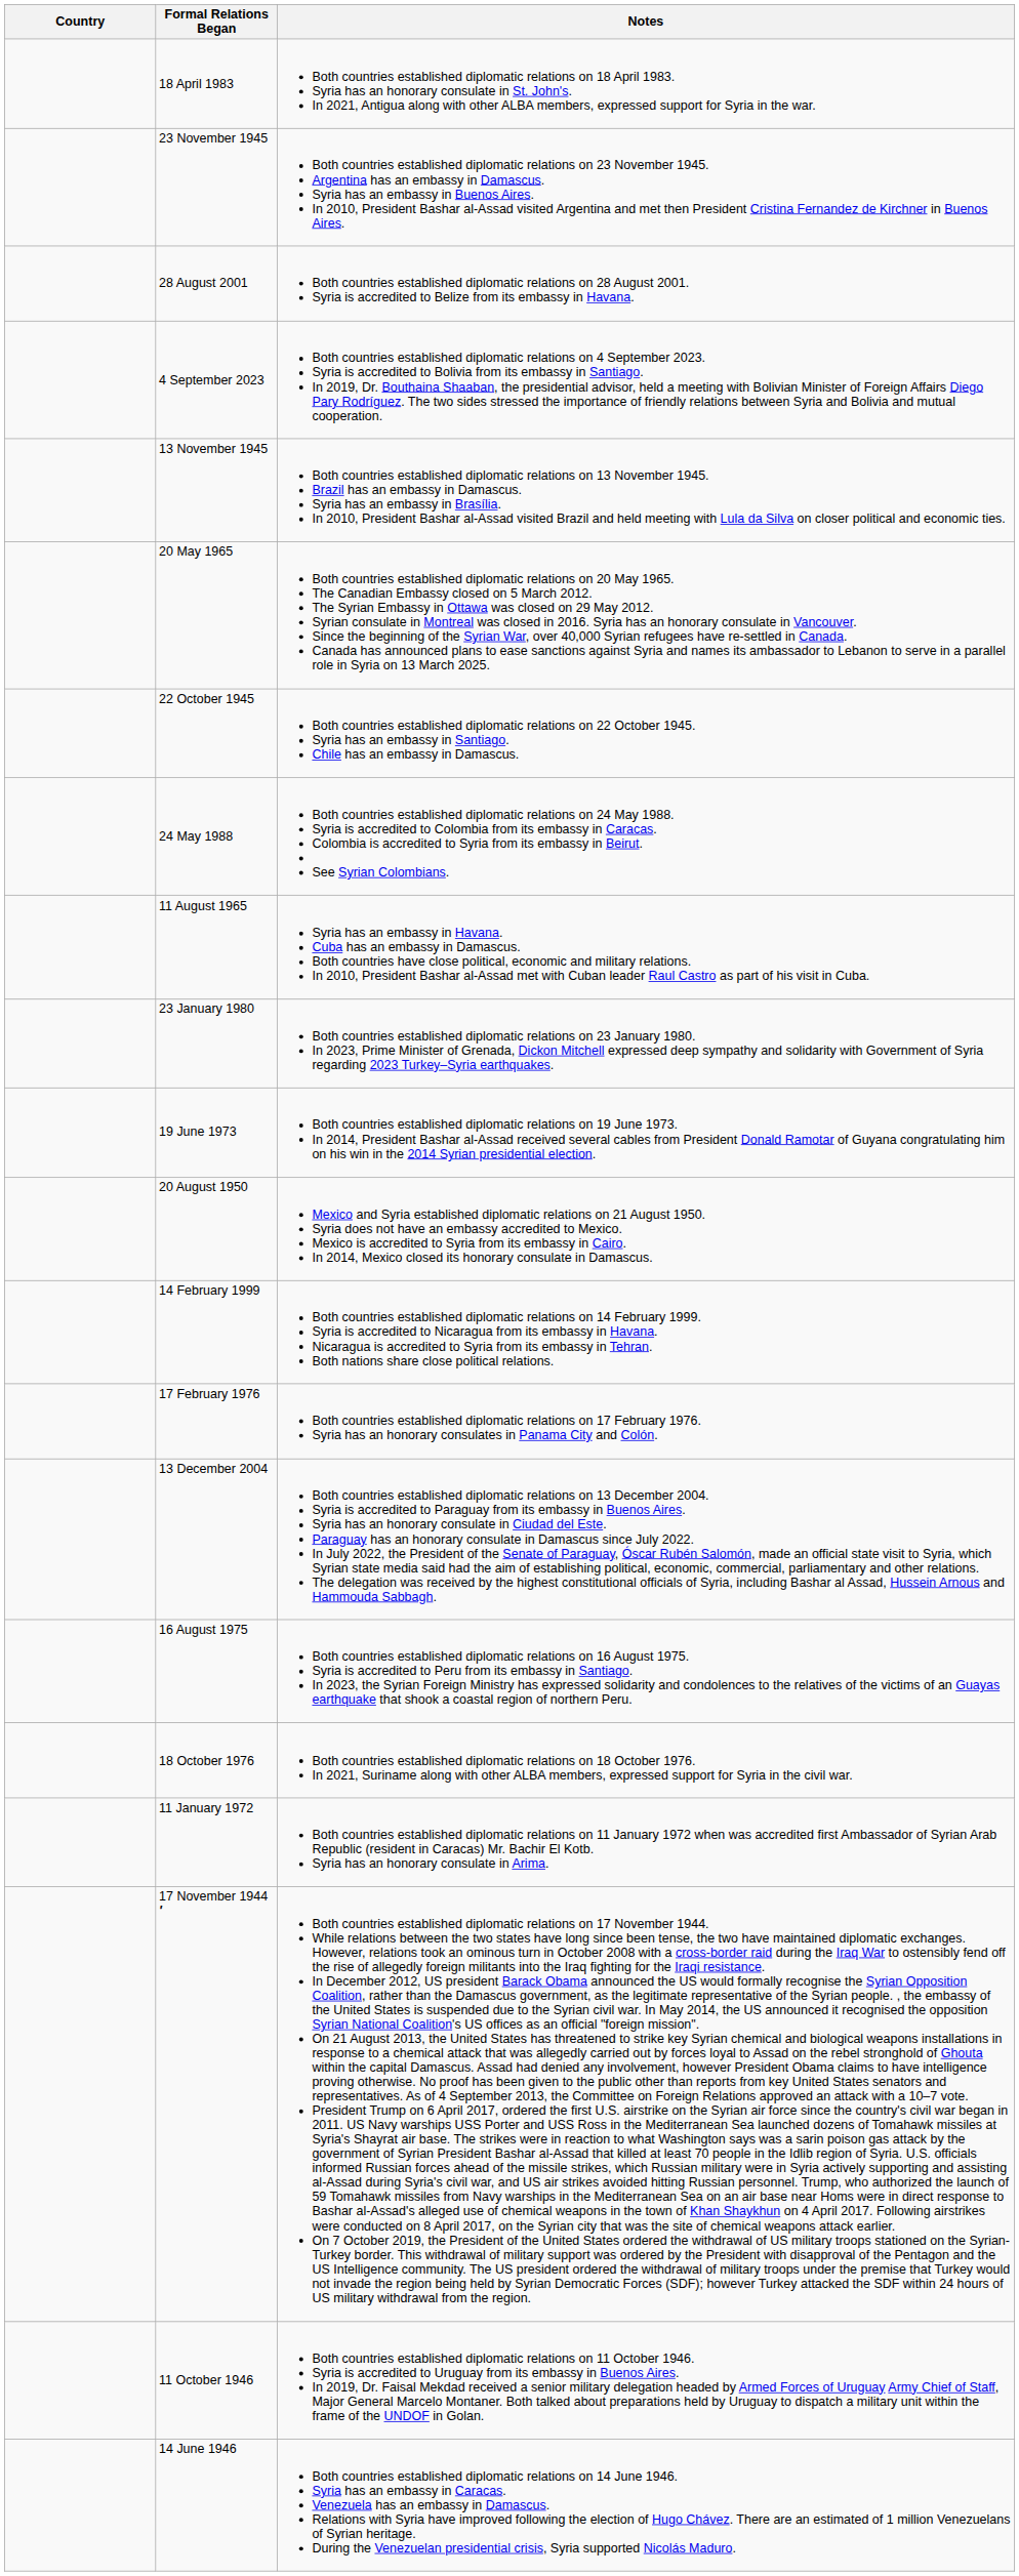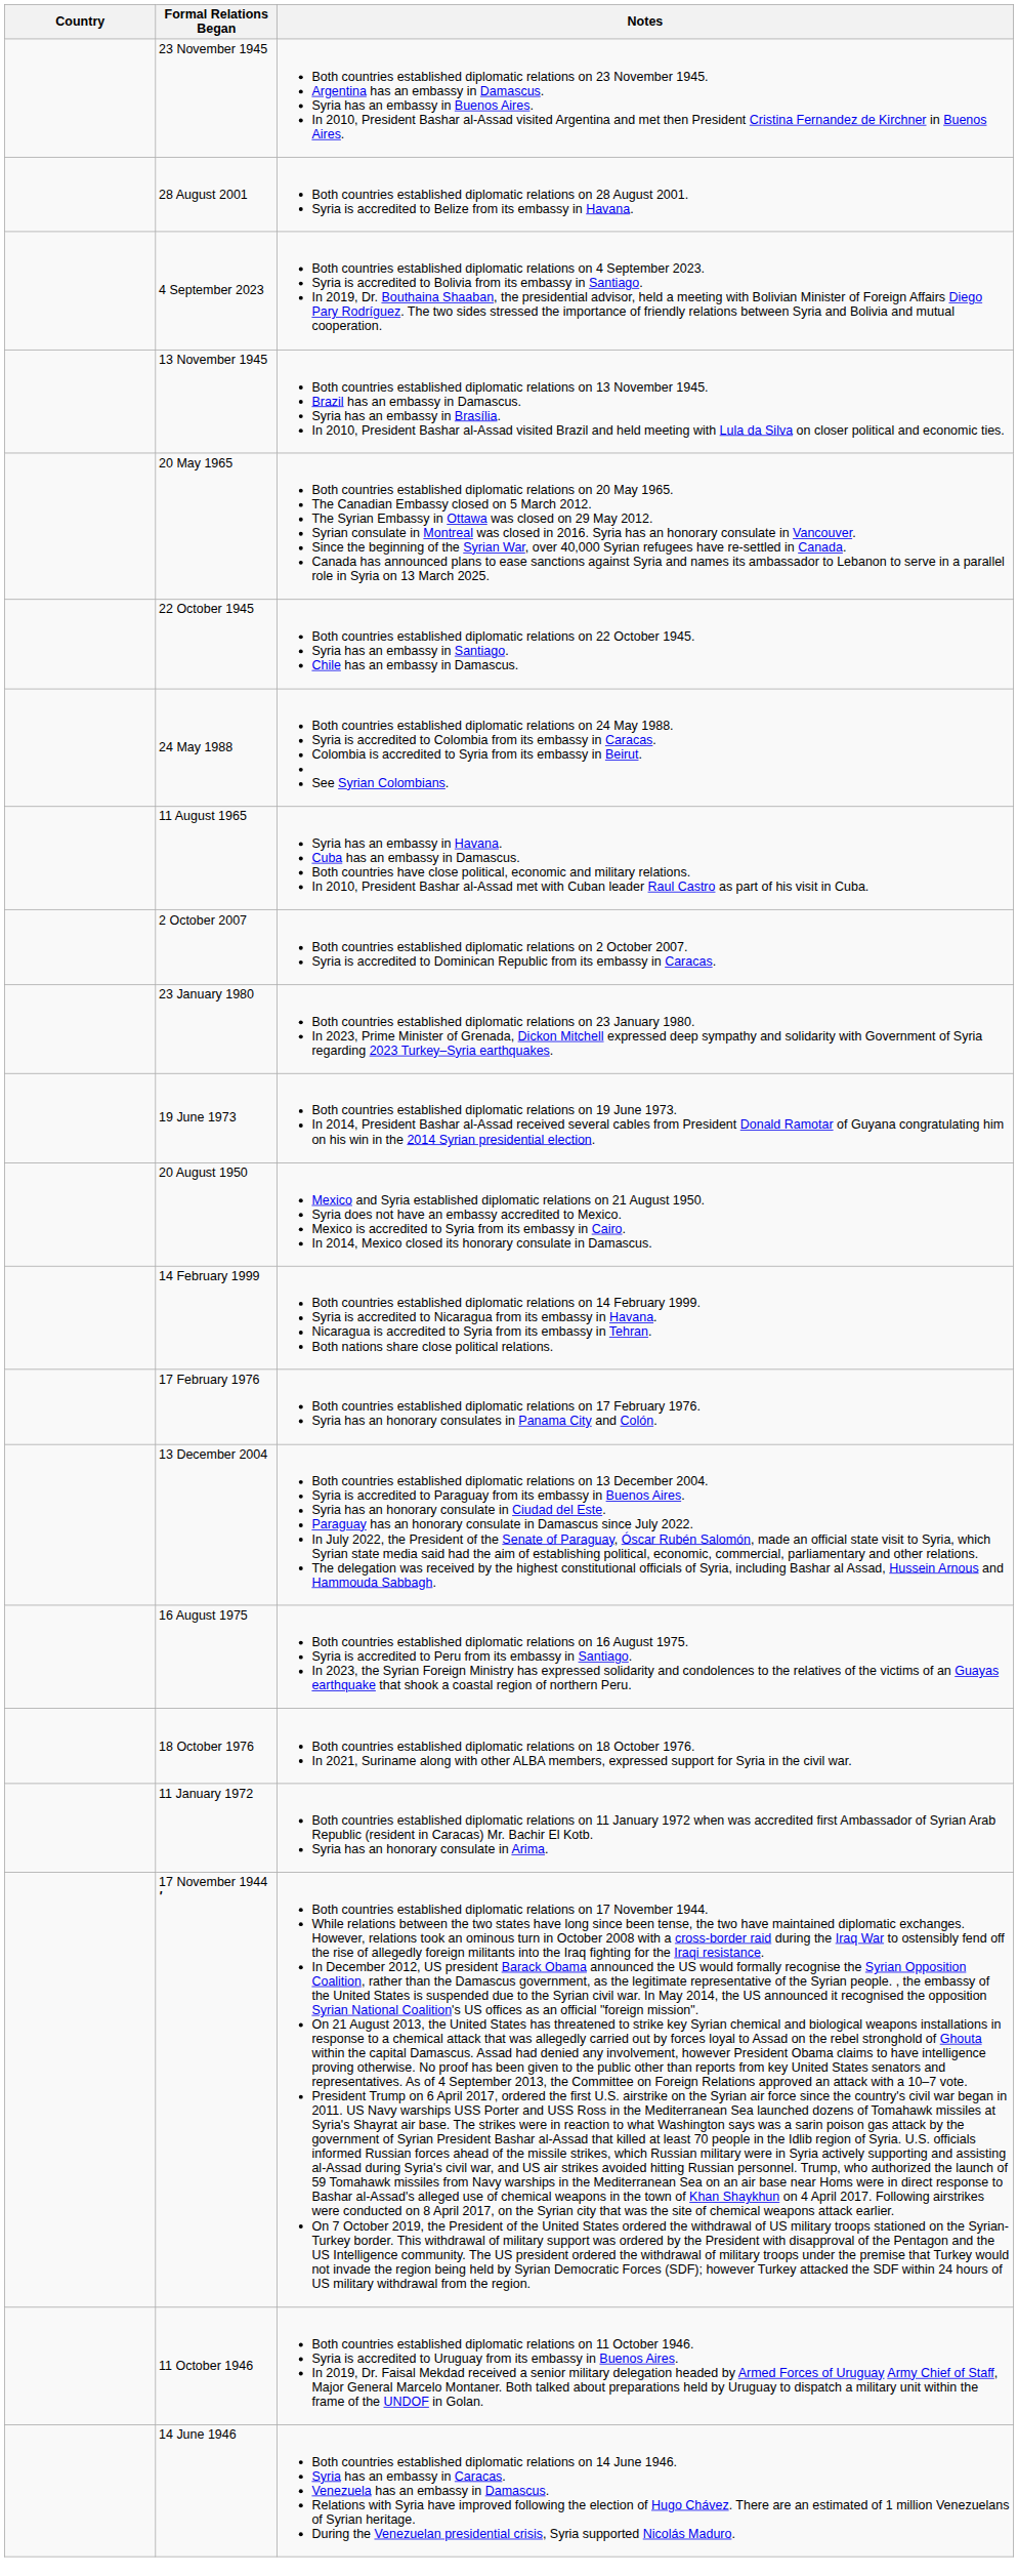- row: 18 April 1983 | Both countries established diplomatic relations on 18 April 1983. Syria has an honorary consulate in St. John's. In 2021, Antigua along with other ALBA members, expressed support for Syria in the war.
+ row: 2 October 2007 | Both countries established diplomatic relations on 2 October 2007. Syria is accredited to Dominican Republic from its embassy in Caracas.
